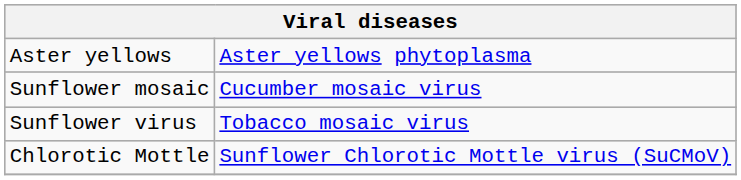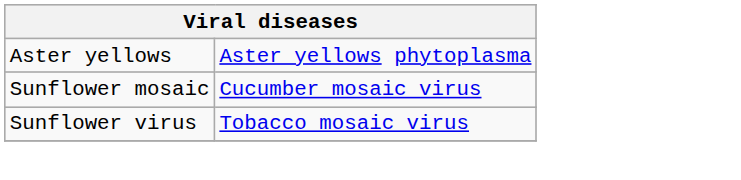- row: Chlorotic Mottle | Sunflower Chlorotic Mottle virus (SuCMoV)
